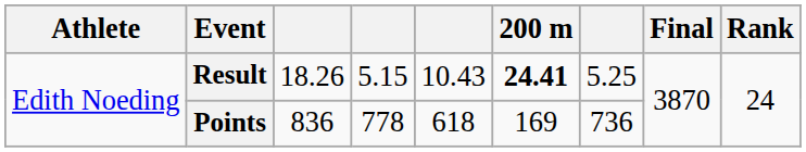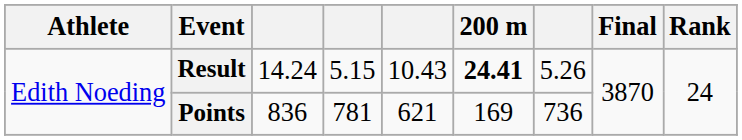Result | column 3: 18.26 -> 14.24
Result | column 7: 5.25 -> 5.26
Points | column 4: 778 -> 781
Points | column 5: 618 -> 621
